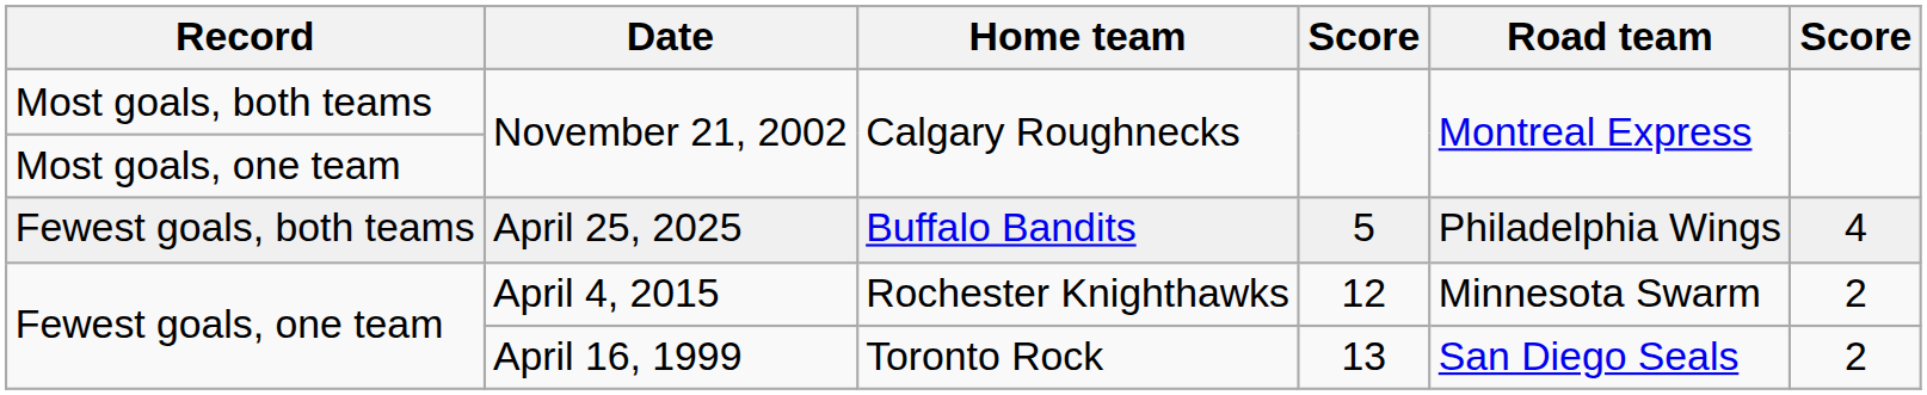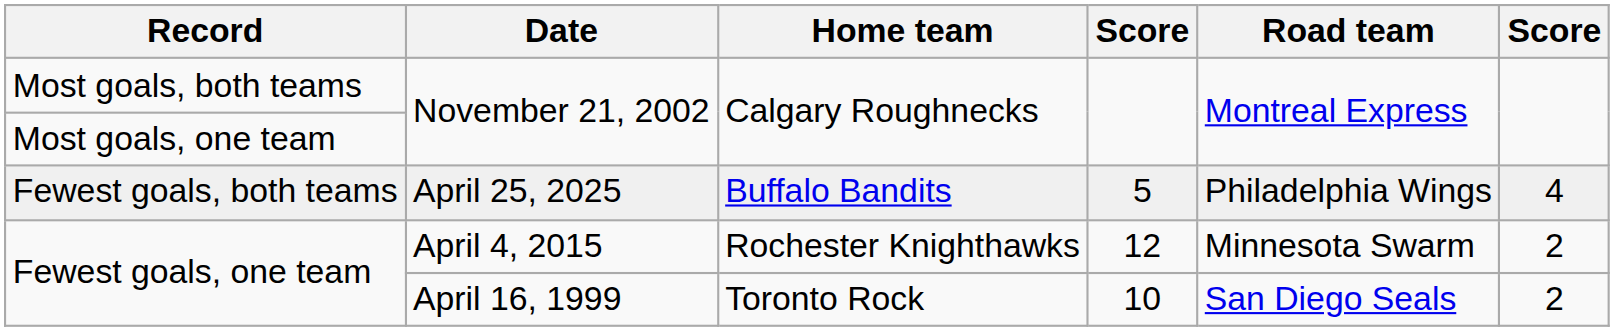Fewest goals, one team / April 16, 1999 | column 4: 13 -> 10
